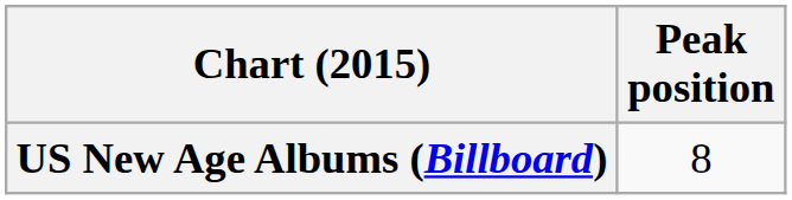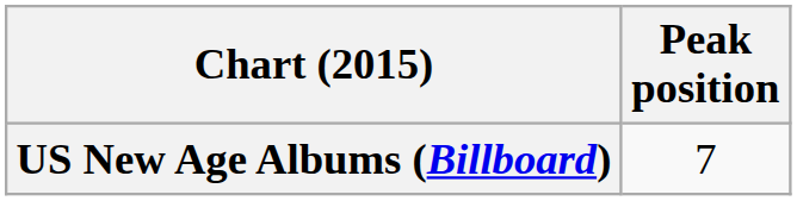US New Age Albums (Billboard) | Peak position: 8 -> 7
